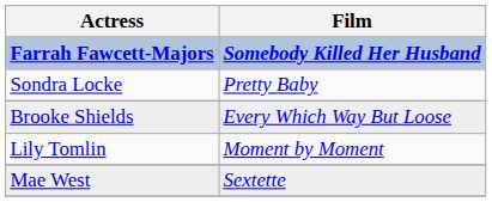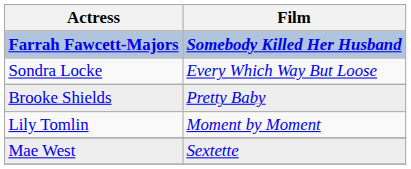Sondra Locke | Film: Pretty Baby -> Every Which Way But Loose
Brooke Shields | Film: Every Which Way But Loose -> Pretty Baby
